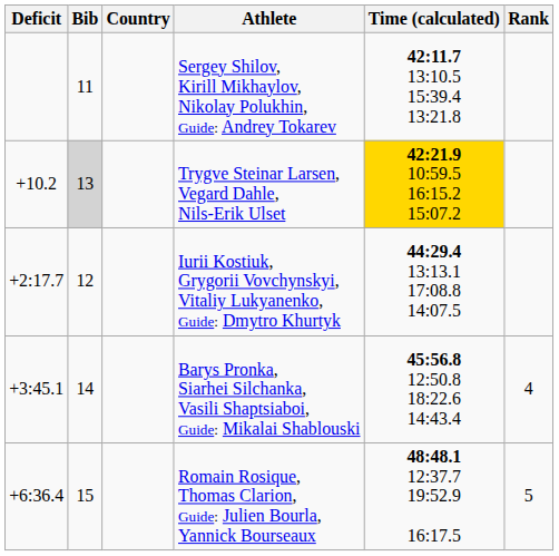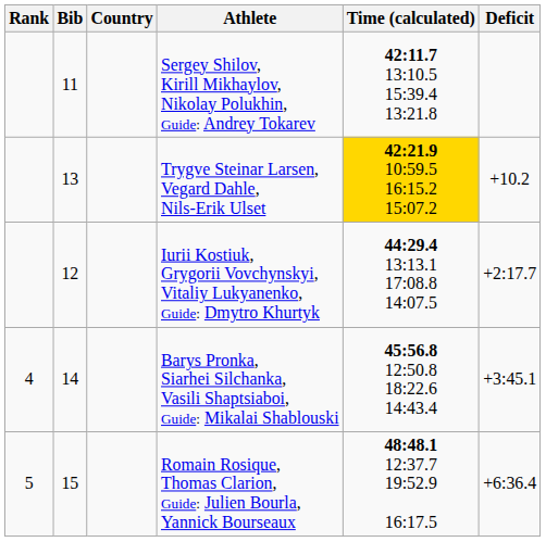columns swapped: Rank <-> Deficit
Trygve Steinar Larsen, Vegard Dahle, Nils-Erik Ulset | Bib: lightgrey background -> no background
